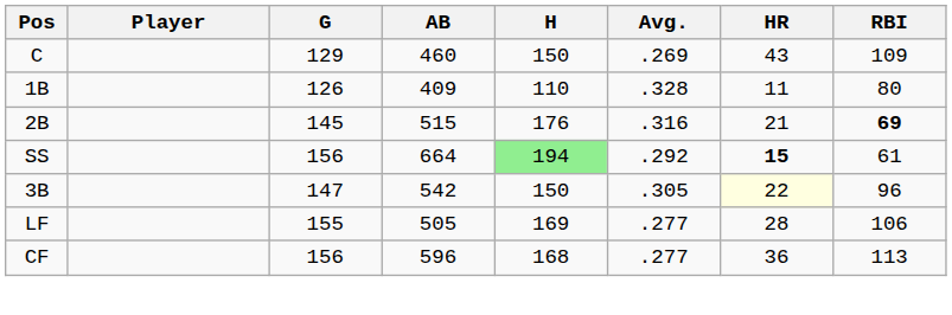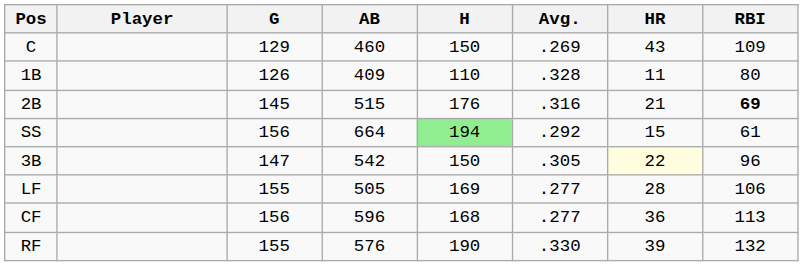SS | HR: bold -> normal
+ row: RF | 155 | 576 | 190 | .330 | 39 | 132
